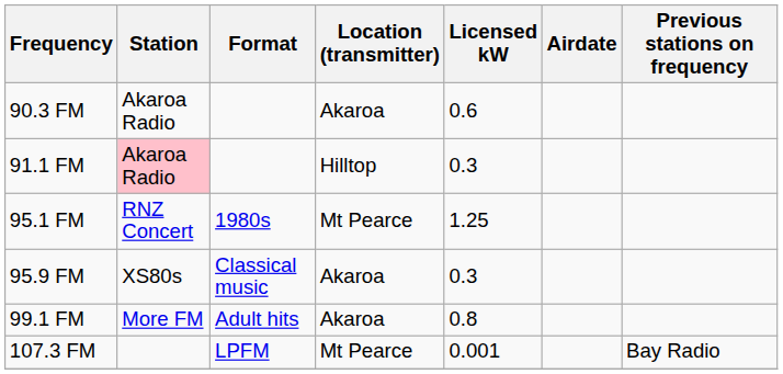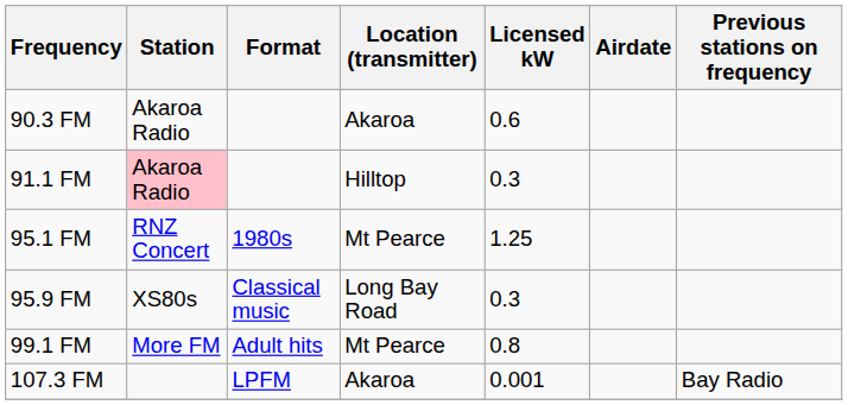95.9 FM | Location (transmitter): Akaroa -> Long Bay Road
99.1 FM | Location (transmitter): Akaroa -> Mt Pearce
107.3 FM | Location (transmitter): Mt Pearce -> Akaroa
